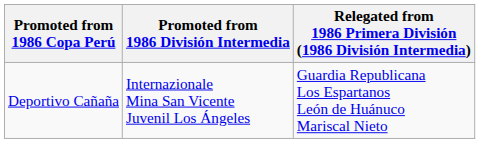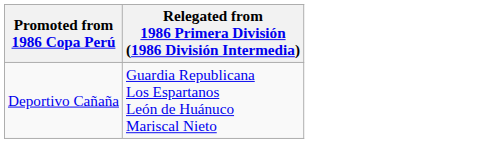- column: Promoted from 1986 División Intermedia | Internazionale Mina San Vicente Juvenil Los Ángeles
